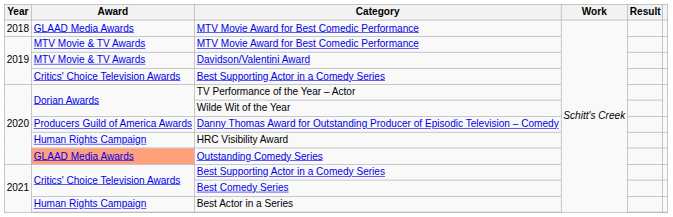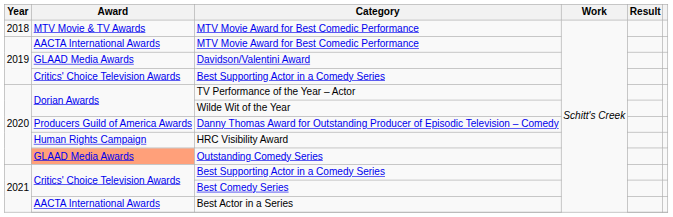2018 / MTV Movie Award for Best Comedic Performance | Award: GLAAD Media Awards -> MTV Movie & TV Awards
2019 / MTV Movie Award for Best Comedic Performance | Award: MTV Movie & TV Awards -> AACTA International Awards
Davidson/Valentini Award | Award: MTV Movie & TV Awards -> GLAAD Media Awards
Best Actor in a Series | Award: Human Rights Campaign -> AACTA International Awards
